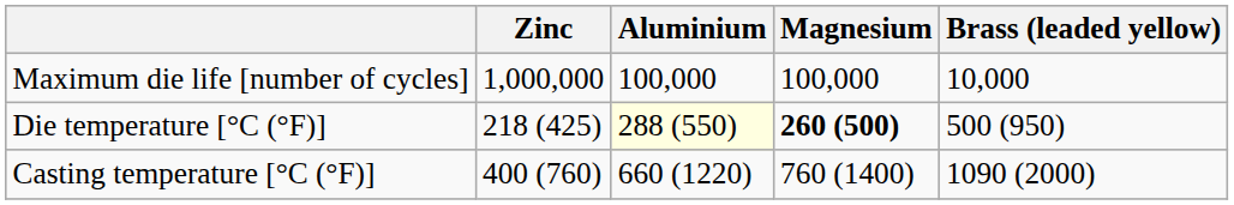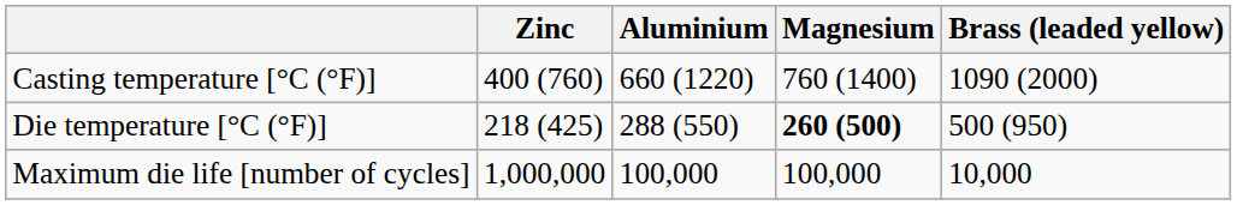rows swapped: Maximum die life [number of cycles] <-> Casting temperature [°C (°F)]
Die temperature [°C (°F)] | Aluminium: lightyellow background -> no background
